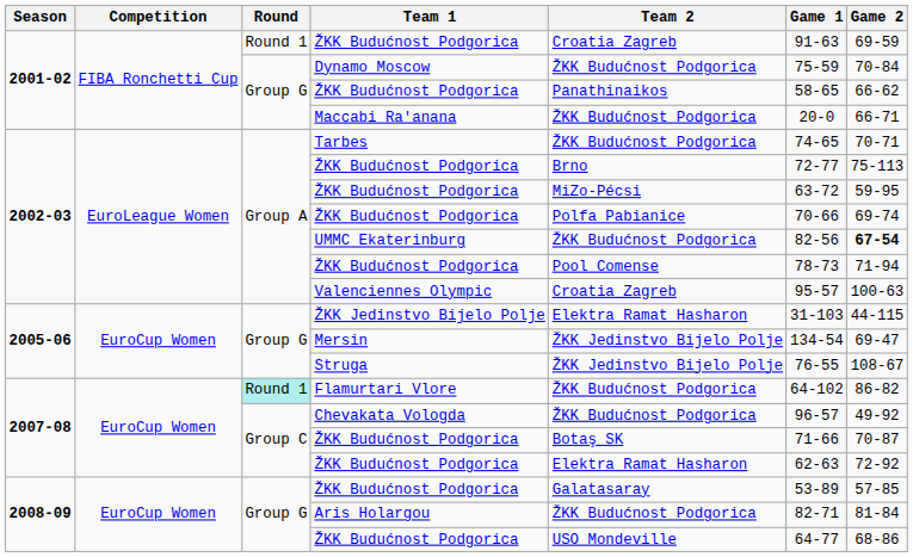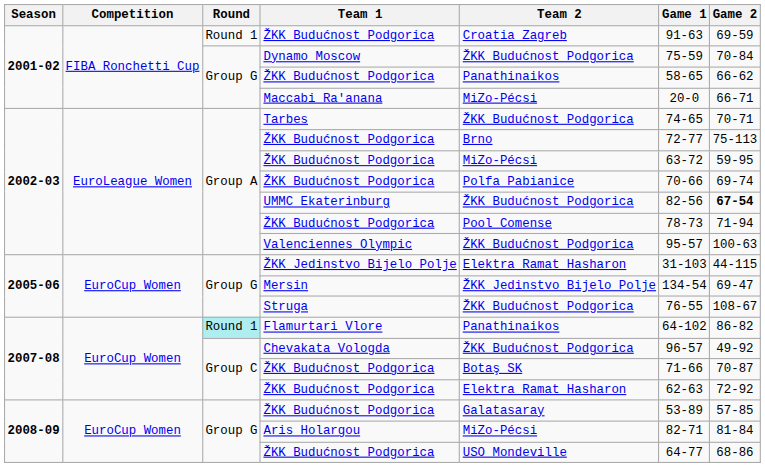Maccabi Ra'anana | Team 2: ŽKK Budućnost Podgorica -> MiZo-Pécsi
Valenciennes Olympic | Team 2: Croatia Zagreb -> ŽKK Budućnost Podgorica
Struga | Team 2: ŽKK Jedinstvo Bijelo Polje -> ŽKK Budućnost Podgorica
Flamurtari Vlore | Team 2: ŽKK Budućnost Podgorica -> Panathinaikos
Aris Holargou | Team 2: ŽKK Budućnost Podgorica -> MiZo-Pécsi
